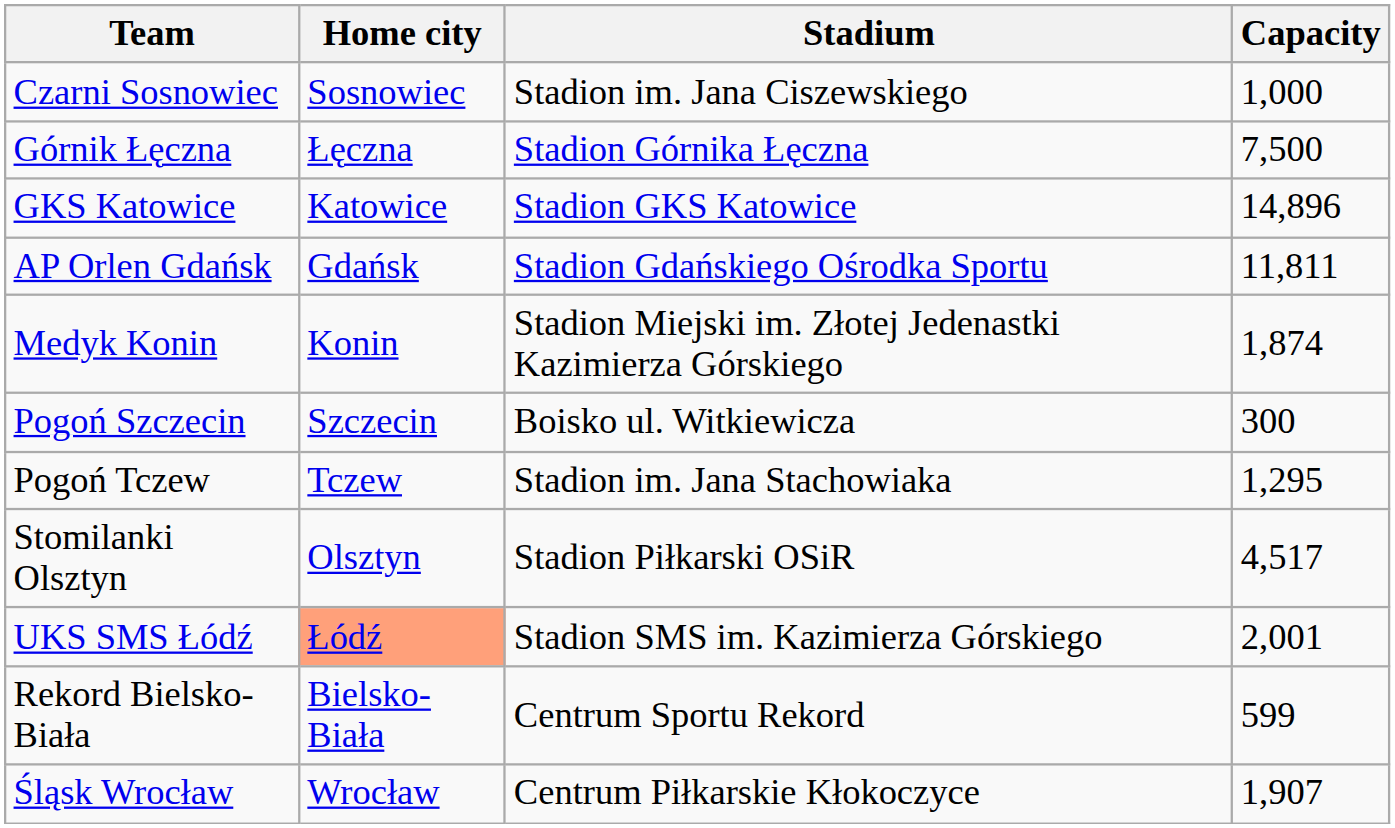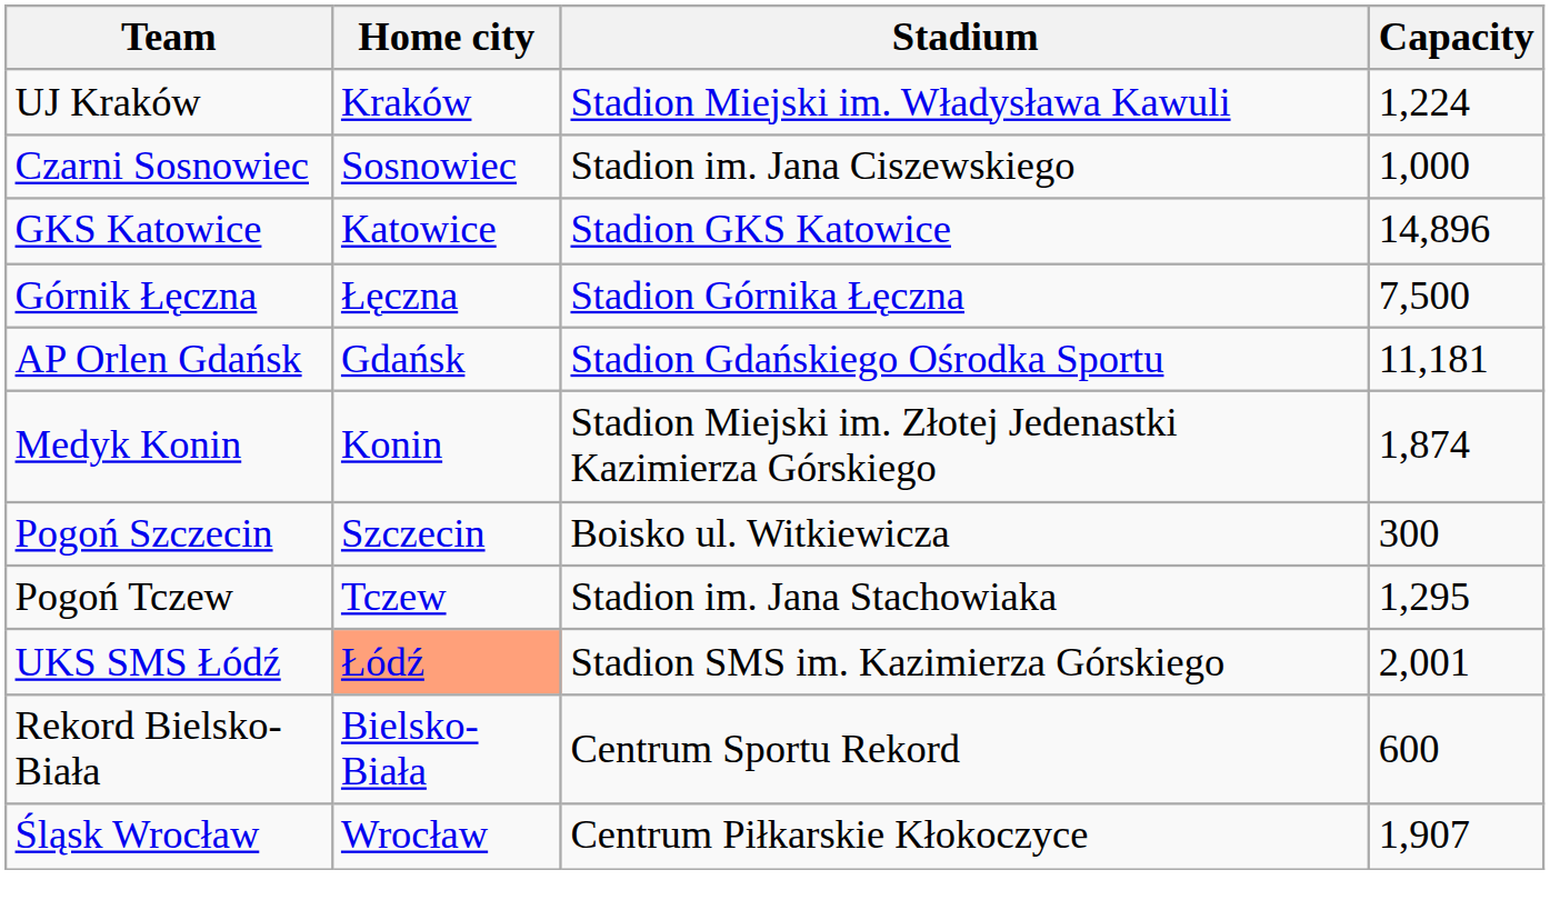+ row: UJ Kraków | Kraków | Stadion Miejski im. Władysława Kawuli | 1,224
rows swapped: GKS Katowice <-> Górnik Łęczna
AP Orlen Gdańsk | Capacity: 11,811 -> 11,181
- row: Stomilanki Olsztyn | Olsztyn | Stadion Piłkarski OSiR | 4,517
Rekord Bielsko-Biała | Capacity: 599 -> 600
